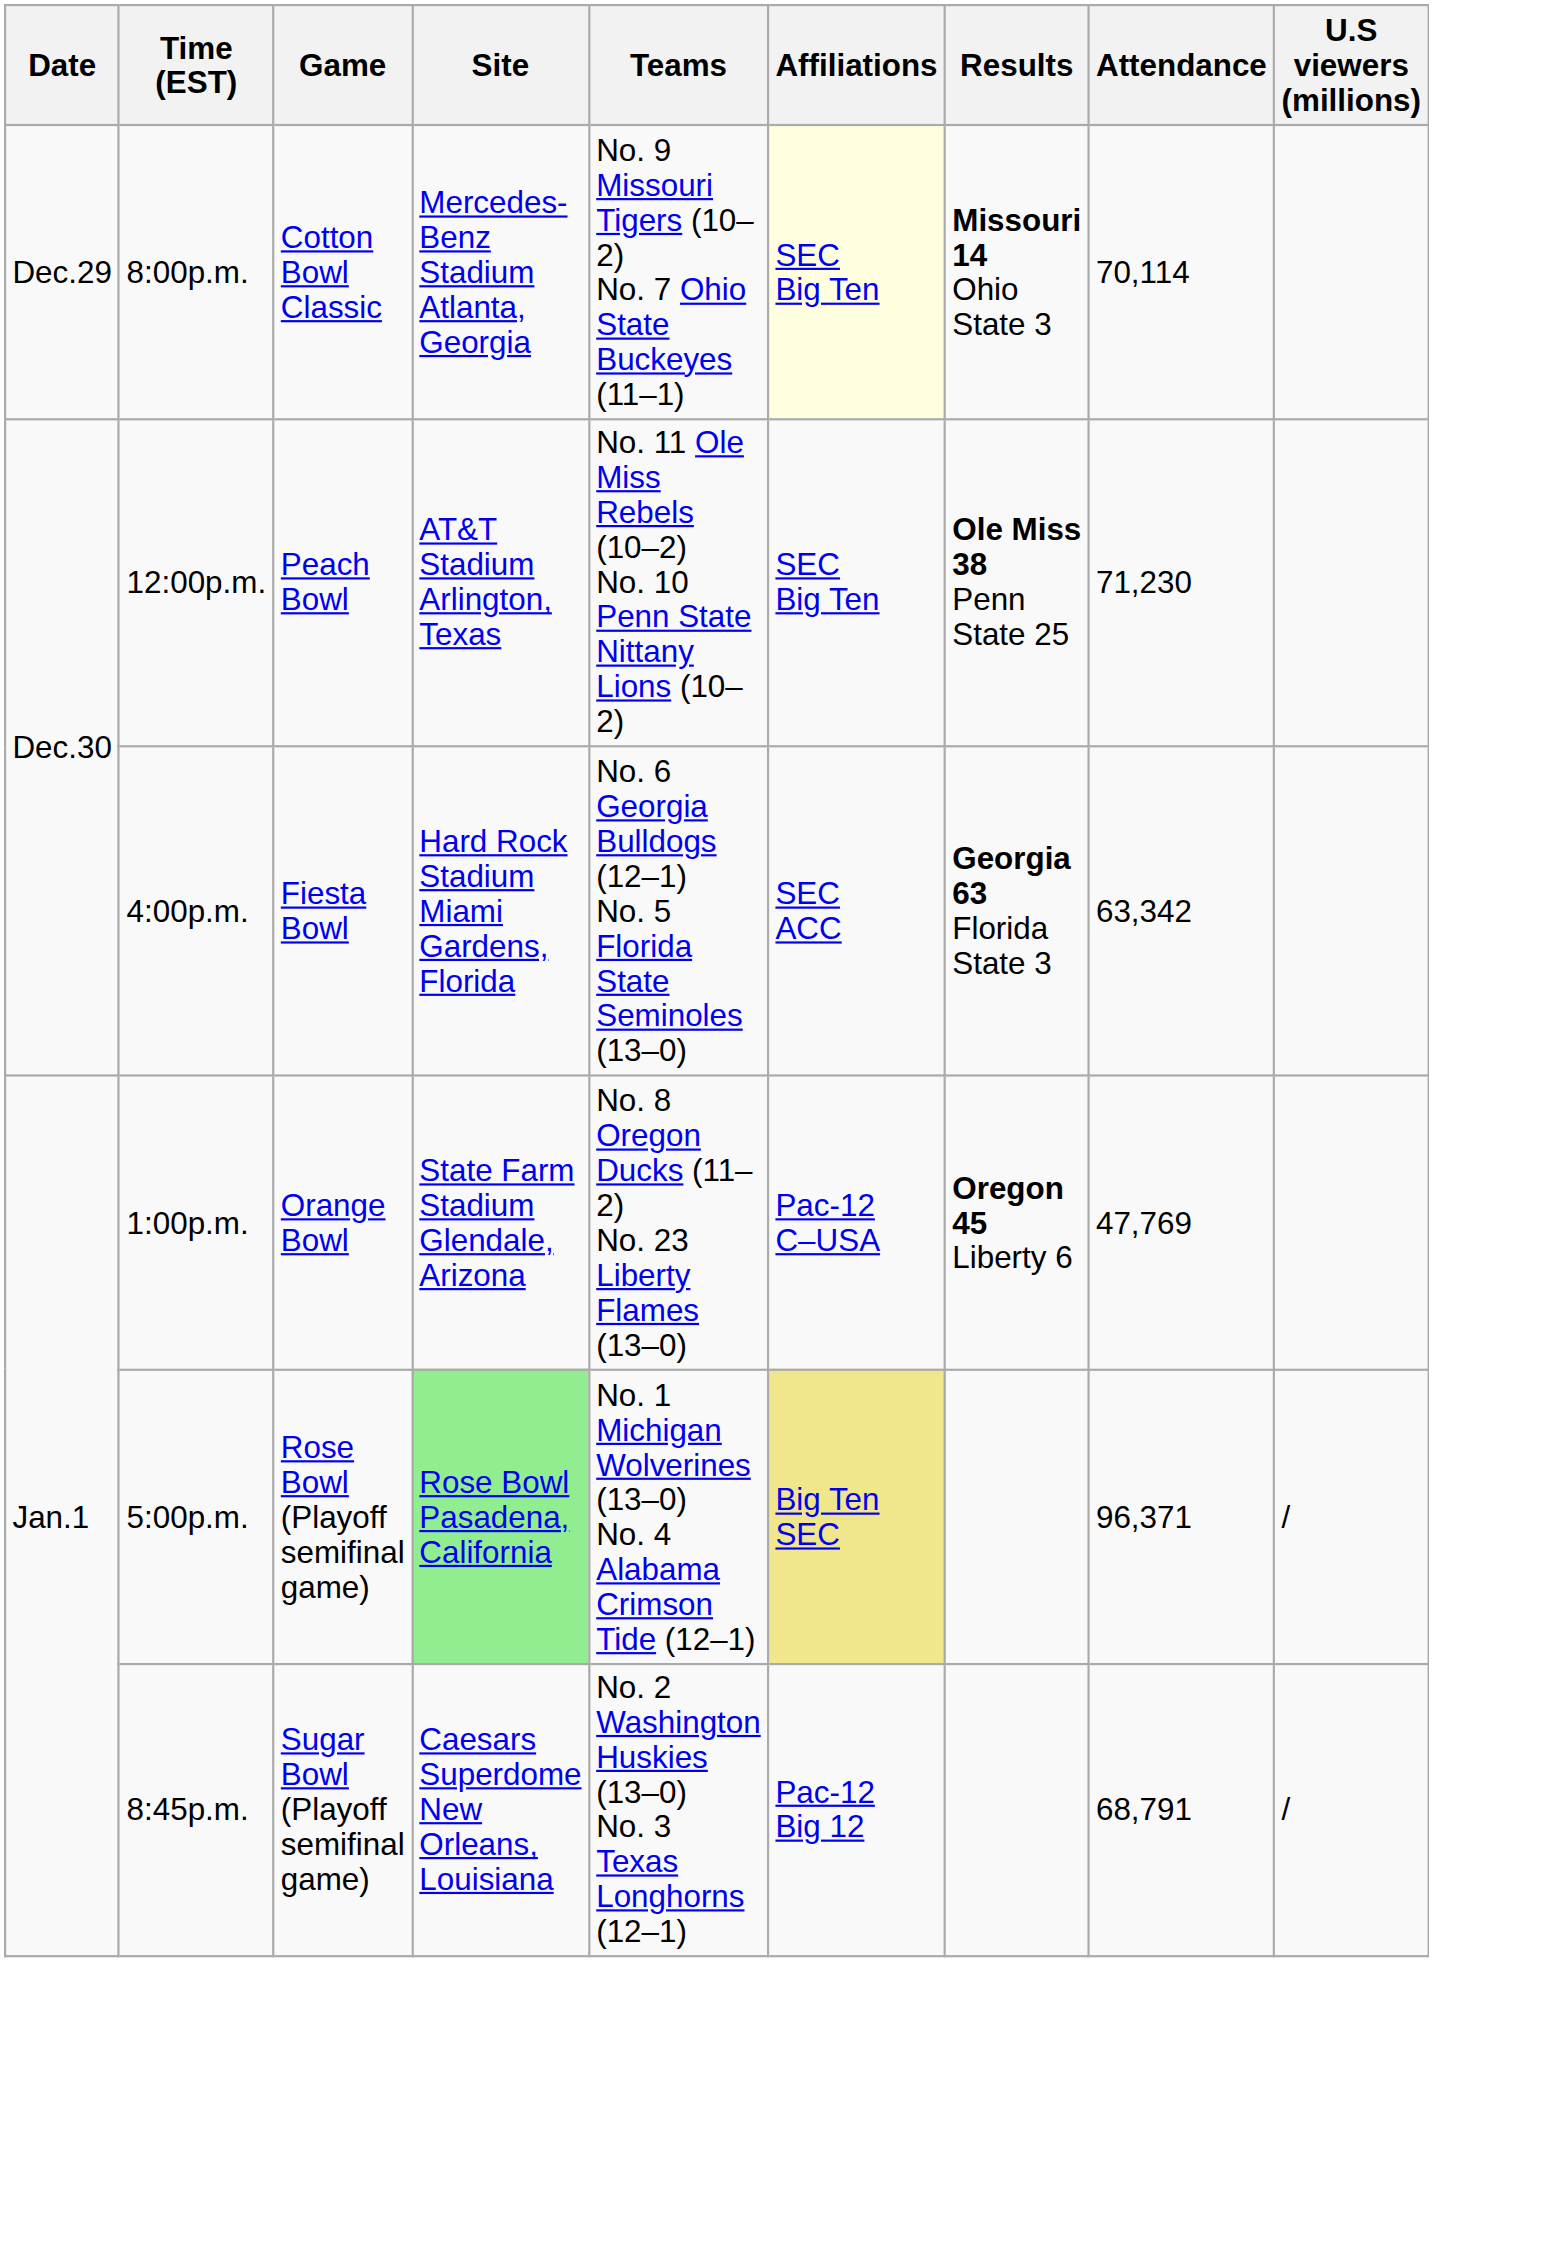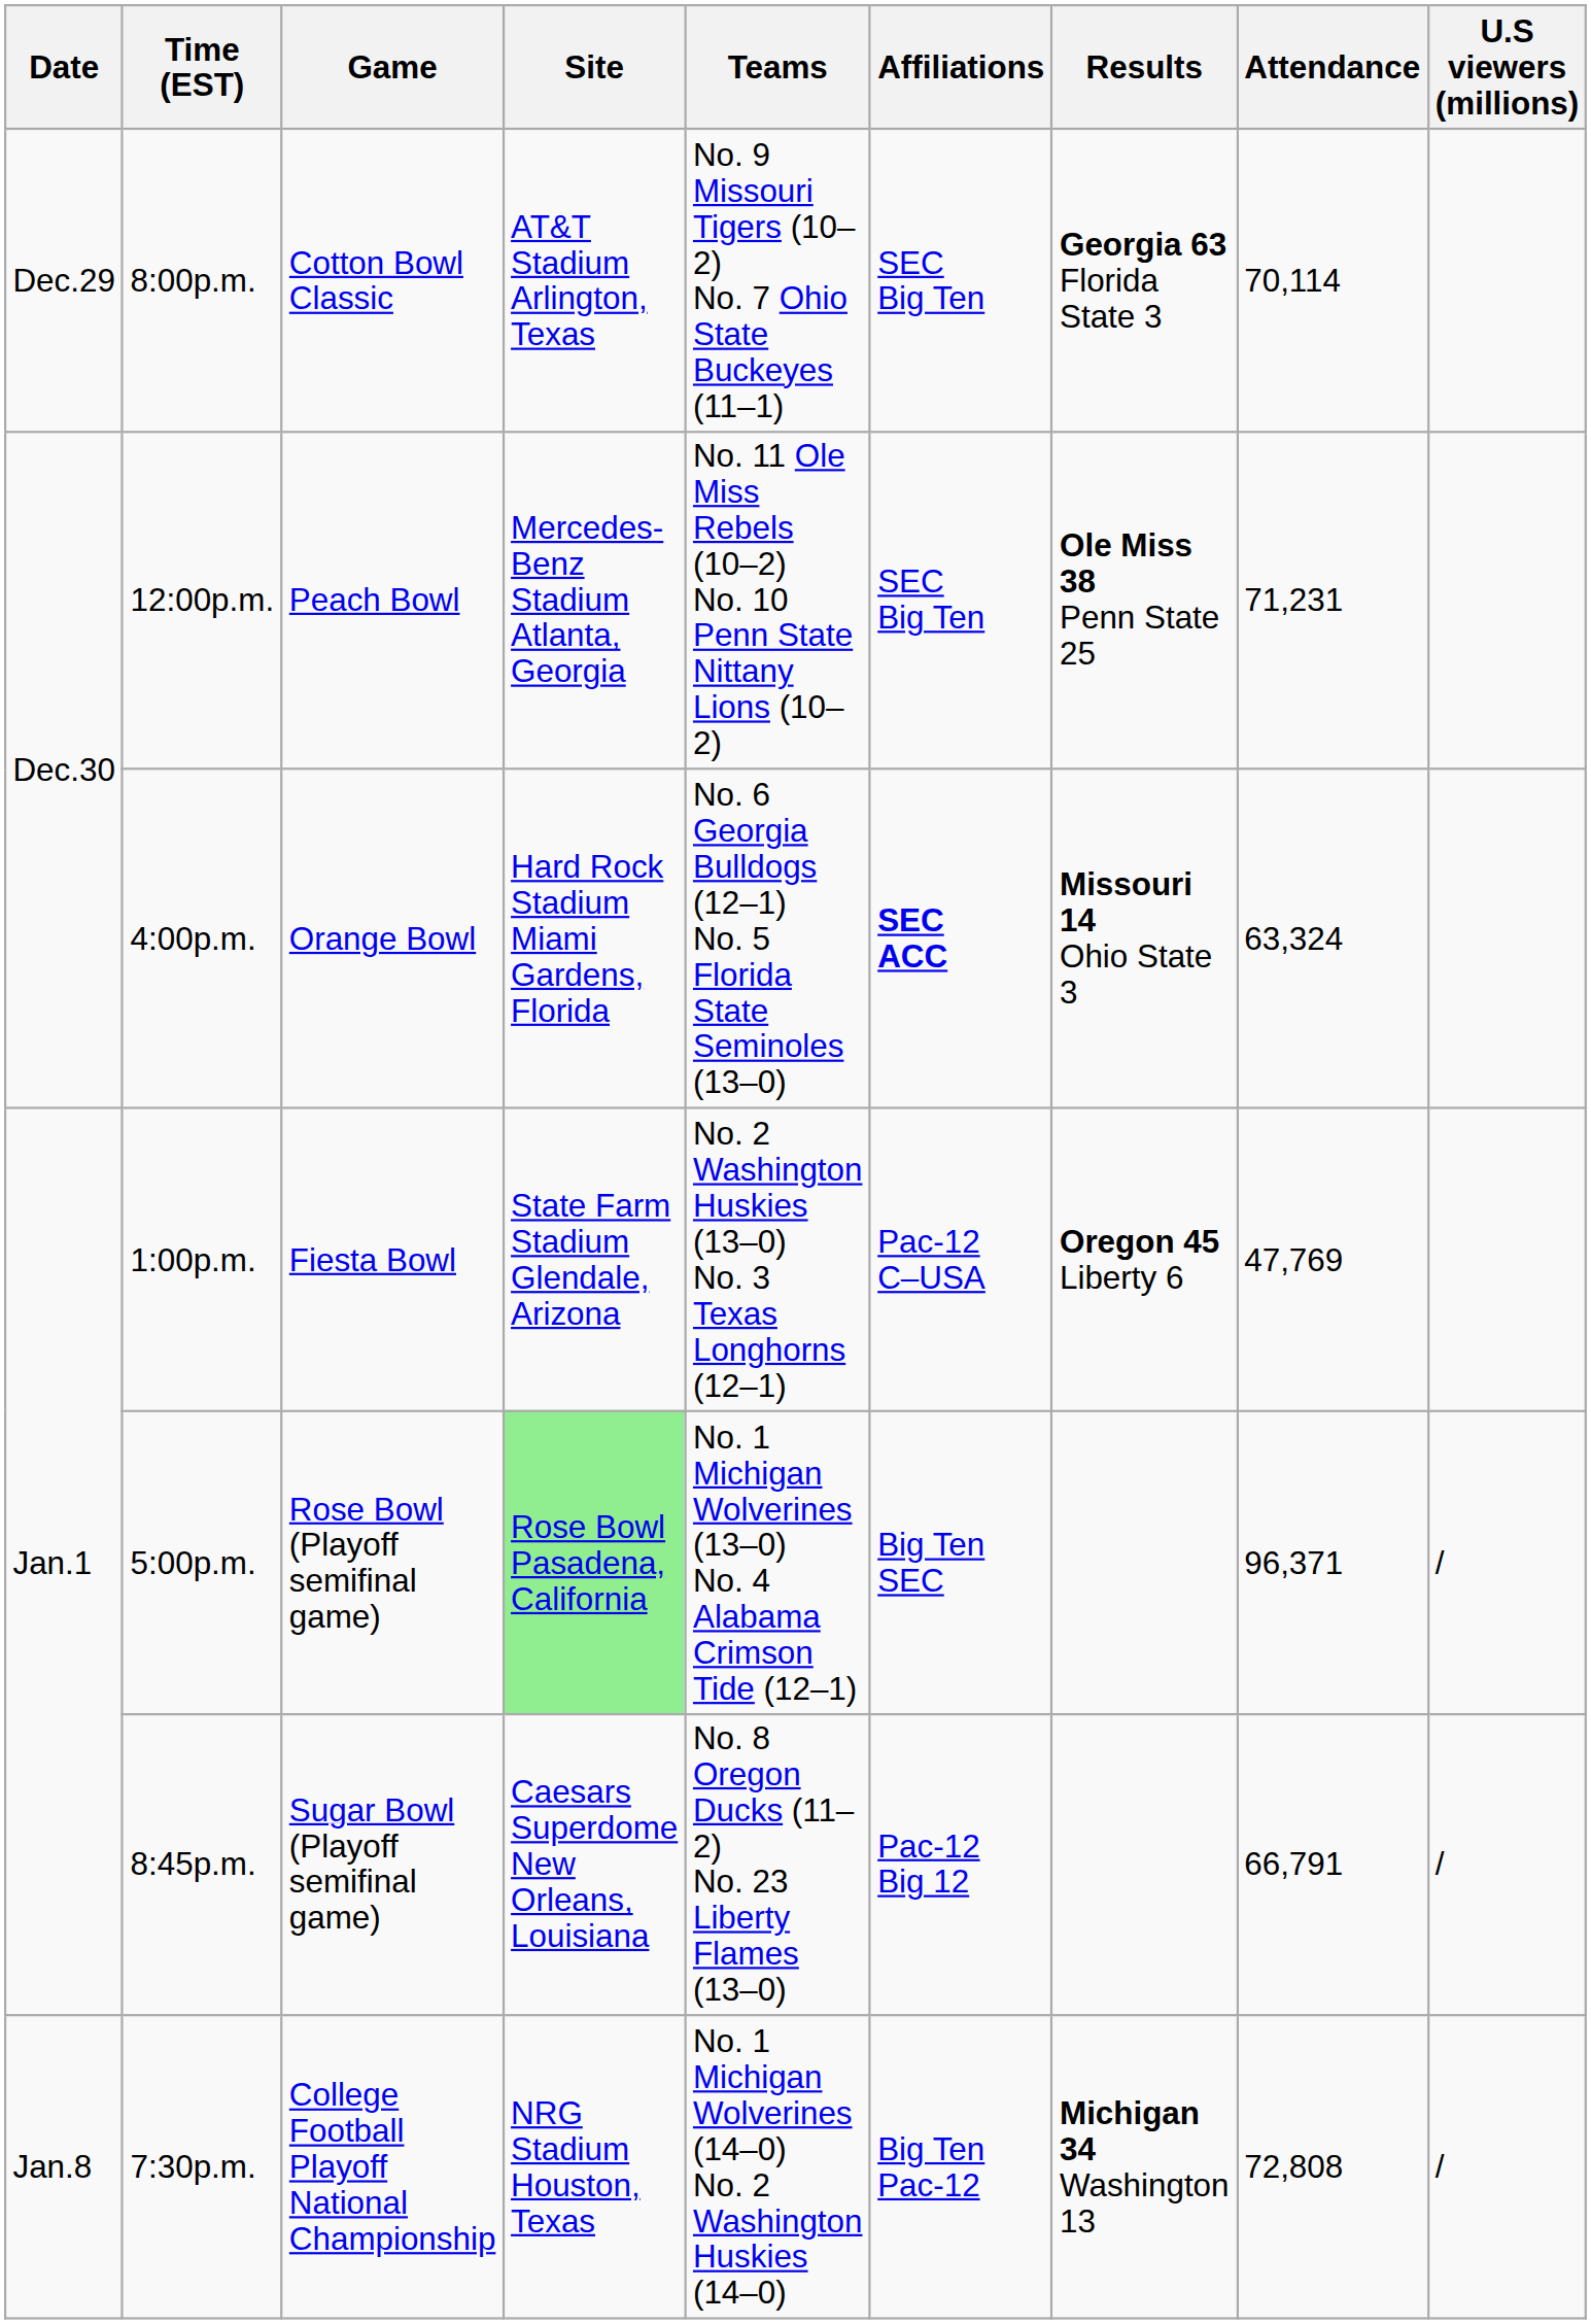8:00p.m. | Site: Mercedes-Benz Stadium Atlanta, Georgia -> AT&T Stadium Arlington, Texas
8:00p.m. | Affiliations: lightyellow background -> no background
8:00p.m. | Results: Missouri 14 Ohio State 3 -> Georgia 63 Florida State 3
12:00p.m. | Site: AT&T Stadium Arlington, Texas -> Mercedes-Benz Stadium Atlanta, Georgia
12:00p.m. | Attendance: 71,230 -> 71,231
4:00p.m. | Game: Fiesta Bowl -> Orange Bowl
4:00p.m. | Affiliations: normal -> bold
4:00p.m. | Results: Georgia 63 Florida State 3 -> Missouri 14 Ohio State 3
4:00p.m. | Attendance: 63,342 -> 63,324
1:00p.m. | Game: Orange Bowl -> Fiesta Bowl
1:00p.m. | Teams: No. 8 Oregon Ducks (11–2) No. 23 Liberty Flames (13–0) -> No. 2 Washington Huskies (13–0) No. 3 Texas Longhorns (12–1)
5:00p.m. | Affiliations: khaki background -> no background
8:45p.m. | Teams: No. 2 Washington Huskies (13–0) No. 3 Texas Longhorns (12–1) -> No. 8 Oregon Ducks (11–2) No. 23 Liberty Flames (13–0)
8:45p.m. | Attendance: 68,791 -> 66,791
+ row: Jan.8 | 7:30p.m. | College Football Playoff National Championship | NRG Stadium Houston, Texas | No. 1 Michigan Wolverines (14–0) No. 2 Washington Huskies (14–0) | Big Ten Pac-12 | Michigan 34 Washington 13 | 72,808 | /
